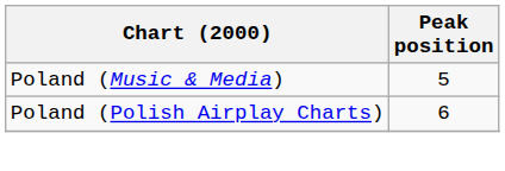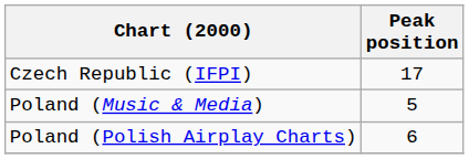+ row: Czech Republic (IFPI) | 17
